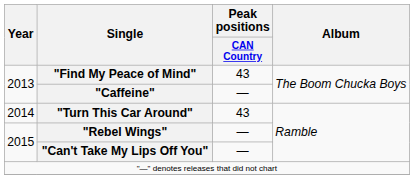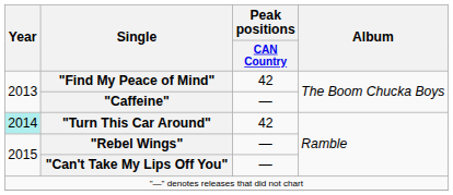"Find My Peace of Mind" | Peak positions / CAN Country: 43 -> 42
"Turn This Car Around" | Year: no background -> paleturquoise background
"Turn This Car Around" | Peak positions / CAN Country: 43 -> 42
